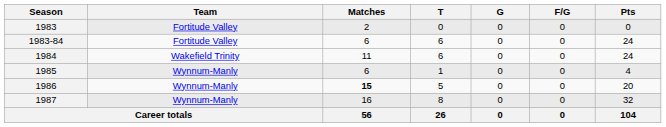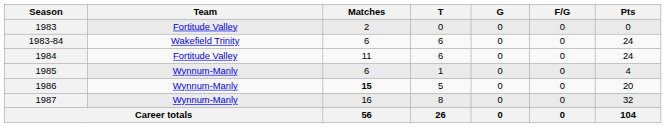1983-84 | Team: Fortitude Valley -> Wakefield Trinity
1984 | Team: Wakefield Trinity -> Fortitude Valley
